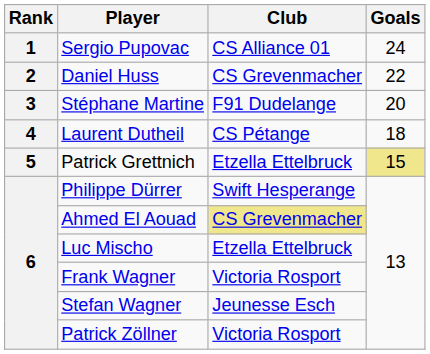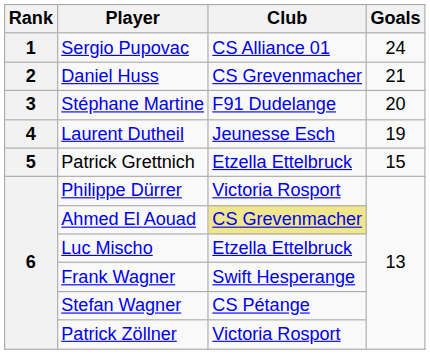Daniel Huss | Goals: 22 -> 21
Laurent Dutheil | Club: CS Pétange -> Jeunesse Esch
Laurent Dutheil | Goals: 18 -> 19
Patrick Grettnich | Goals: khaki background -> no background
Philippe Dürrer | Club: Swift Hesperange -> Victoria Rosport
Frank Wagner | Club: Victoria Rosport -> Swift Hesperange
Stefan Wagner | Club: Jeunesse Esch -> CS Pétange
